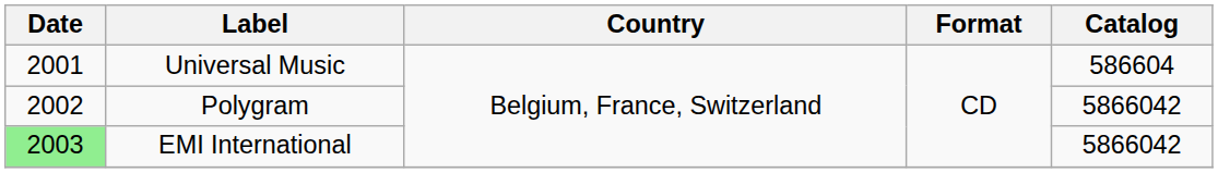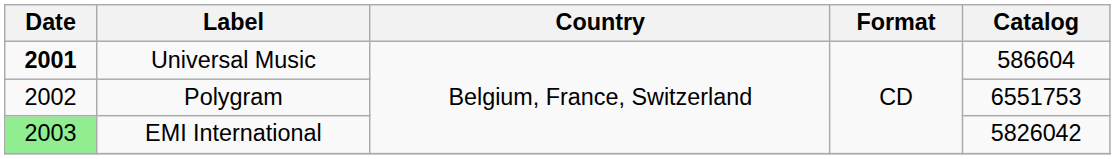Universal Music | Date: normal -> bold
Polygram | Catalog: 5866042 -> 6551753
EMI International | Catalog: 5866042 -> 5826042
